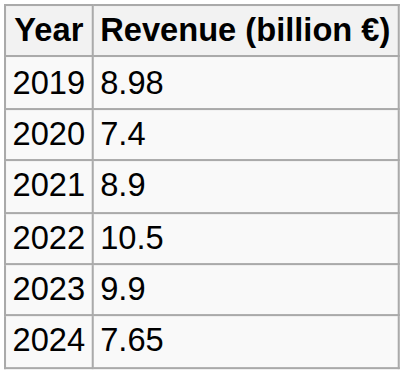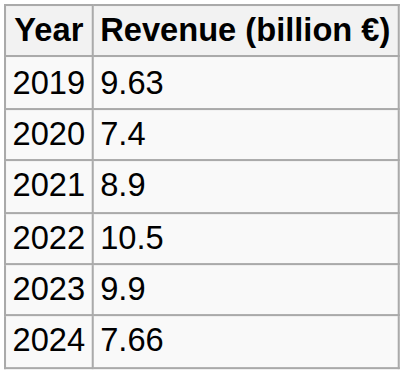2019 | Revenue (billion €): 8.98 -> 9.63
2024 | Revenue (billion €): 7.65 -> 7.66
